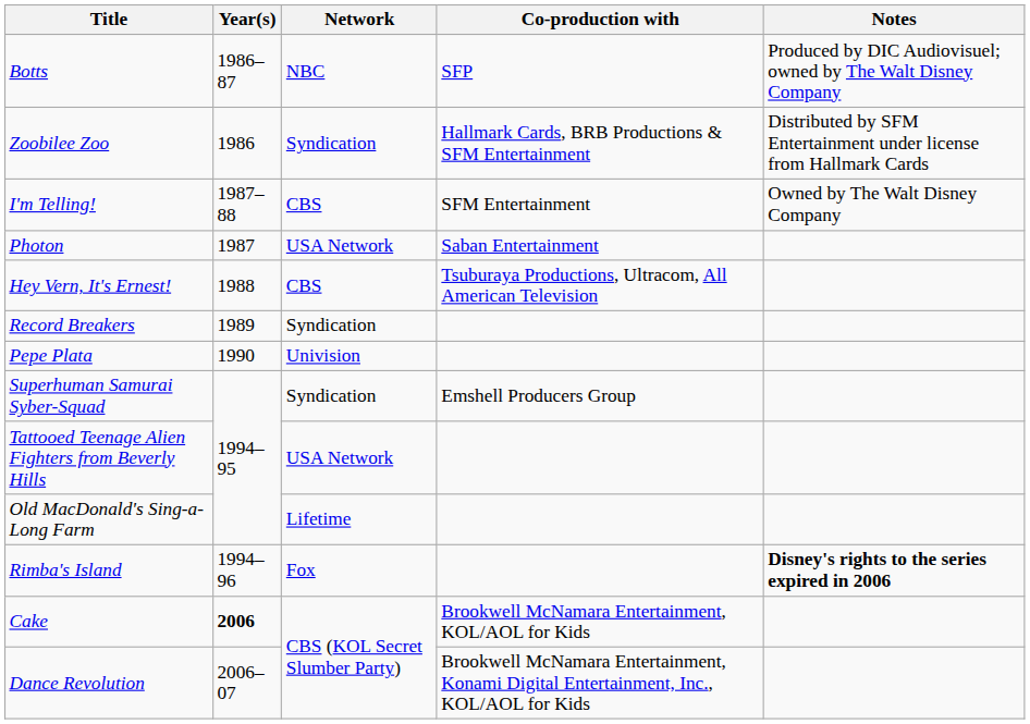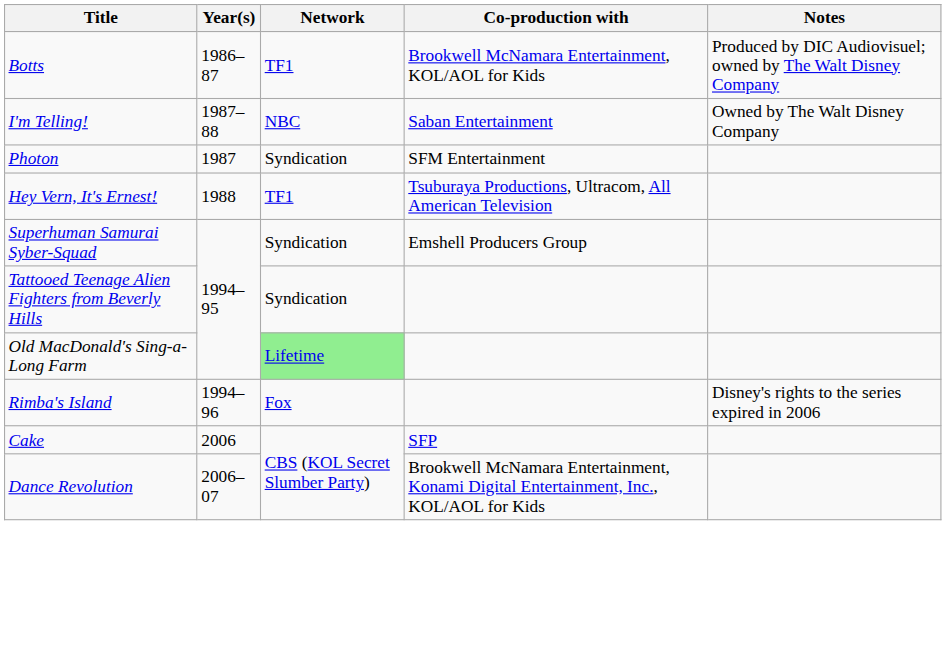Botts | Network: NBC -> TF1
Botts | Co-production with: SFP -> Brookwell McNamara Entertainment, KOL/AOL for Kids
- row: Zoobilee Zoo | 1986 | Syndication | Hallmark Cards, BRB Productions & SFM Entertainment | Distributed by SFM Entertainment under license from Hallmark Cards
I'm Telling! | Network: CBS -> NBC
I'm Telling! | Co-production with: SFM Entertainment -> Saban Entertainment
Photon | Network: USA Network -> Syndication
Photon | Co-production with: Saban Entertainment -> SFM Entertainment
Hey Vern, It's Ernest! | Network: CBS -> TF1
- row: Record Breakers | 1989 | Syndication
- row: Pepe Plata | 1990 | Univision
Tattooed Teenage Alien Fighters from Beverly Hills | Network: USA Network -> Syndication
Old MacDonald's Sing-a-Long Farm | Network: no background -> lightgreen background
Rimba's Island | Notes: bold -> normal
Cake | Year(s): bold -> normal
Cake | Co-production with: Brookwell McNamara Entertainment, KOL/AOL for Kids -> SFP
